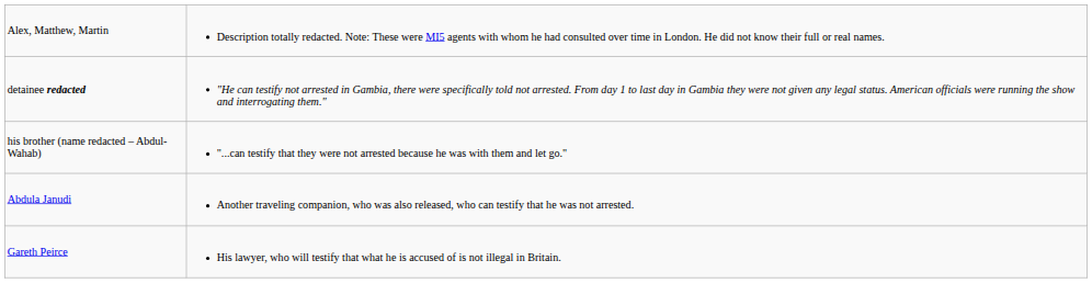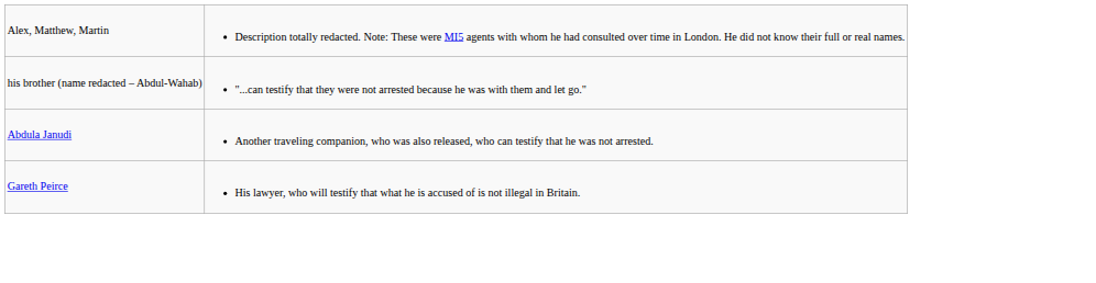- row: detainee redacted | "He can testify not arrested in Gambia, there were specifically told not arrested. From day 1 to last day in Gambia they were not given any legal status. American officials were running the show and interrogating them."
